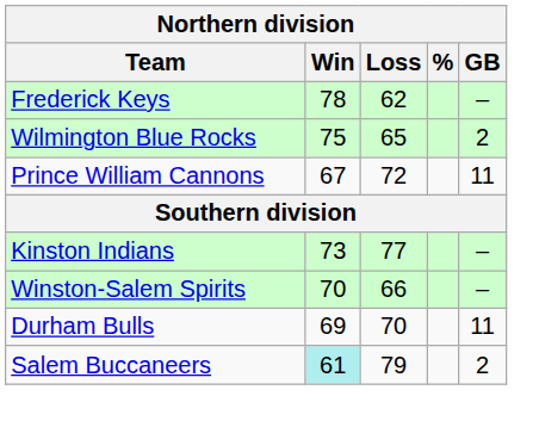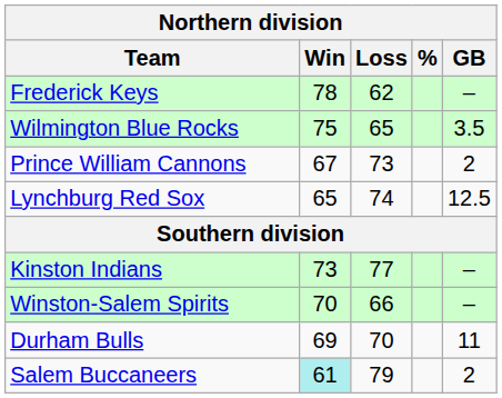Wilmington Blue Rocks | GB: 2 -> 3.5
Prince William Cannons | Loss: 72 -> 73
Prince William Cannons | GB: 11 -> 2
+ row: Lynchburg Red Sox | 65 | 74 | 12.5
